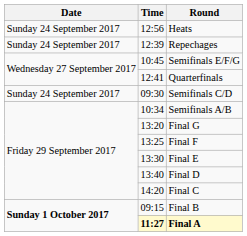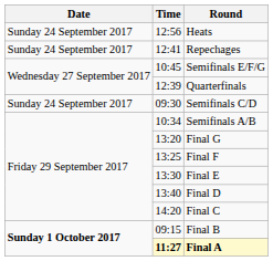Repechages | Time: 12:39 -> 12:41
Quarterfinals | Time: 12:41 -> 12:39
